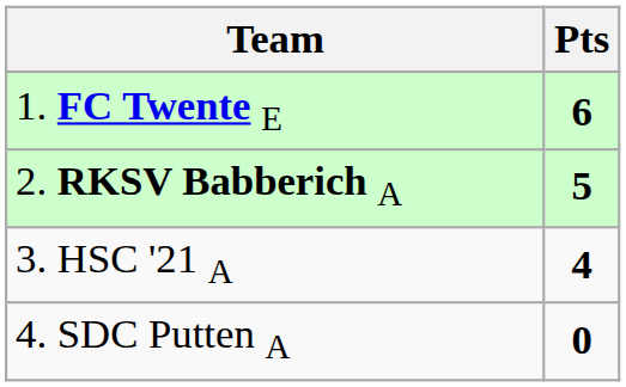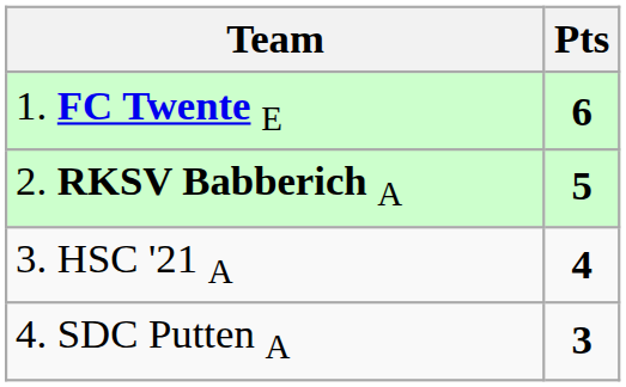4. SDC Putten A | Pts: 0 -> 3
